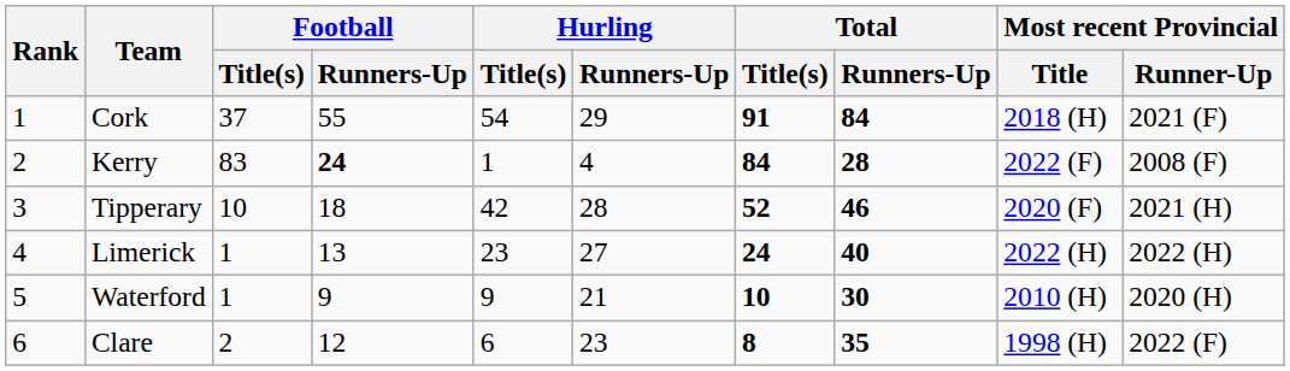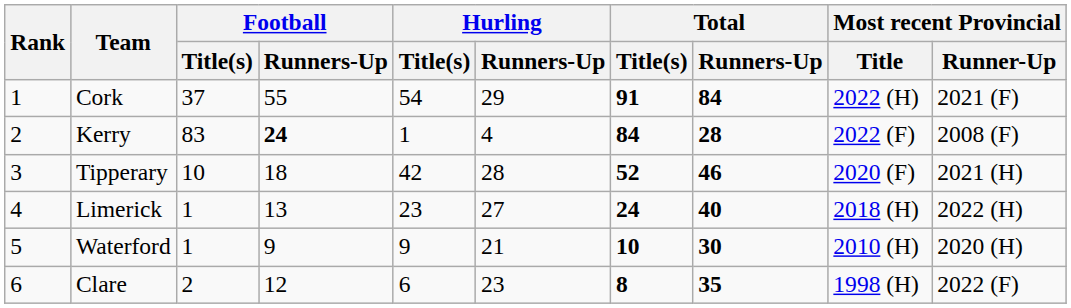Cork | Most recent Provincial / Title: 2018 (H) -> 2022 (H)
Limerick | Most recent Provincial / Title: 2022 (H) -> 2018 (H)
